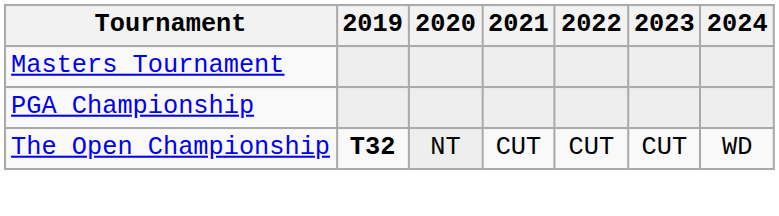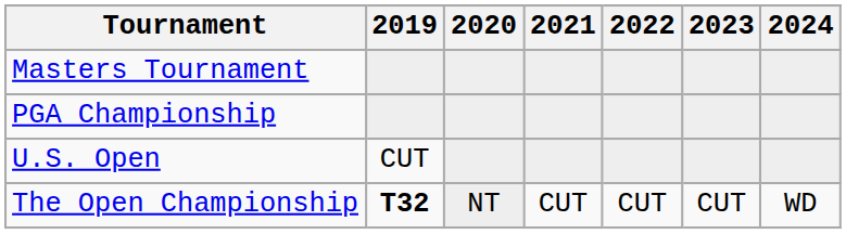+ row: U.S. Open | CUT
